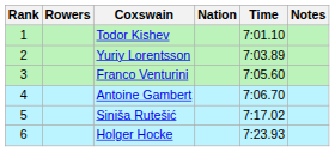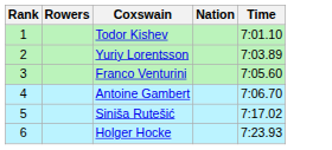- column: Notes
